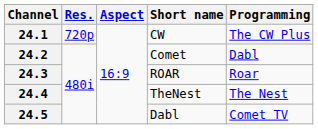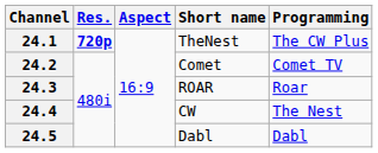24.1 | Res.: normal -> bold
24.1 | Short name: CW -> TheNest
24.2 | Programming: Dabl -> Comet TV
24.4 | Short name: TheNest -> CW
24.5 | Programming: Comet TV -> Dabl
